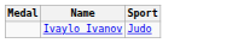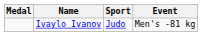+ column: Event | Men's -81 kg
